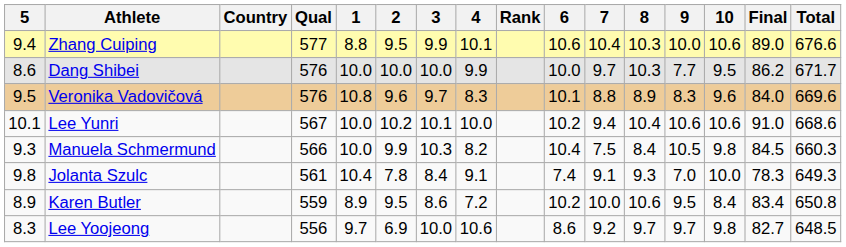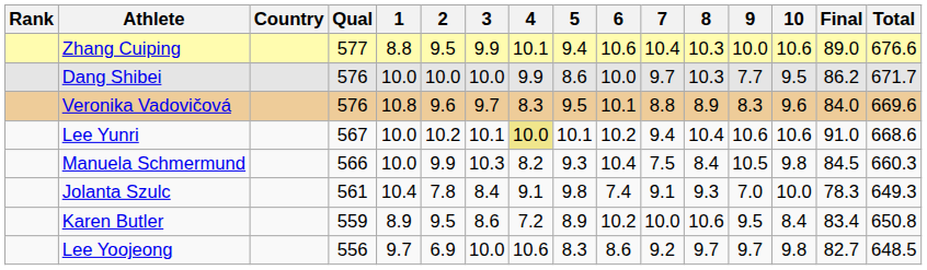columns swapped: Rank <-> 5
Lee Yunri | 4: no background -> khaki background
